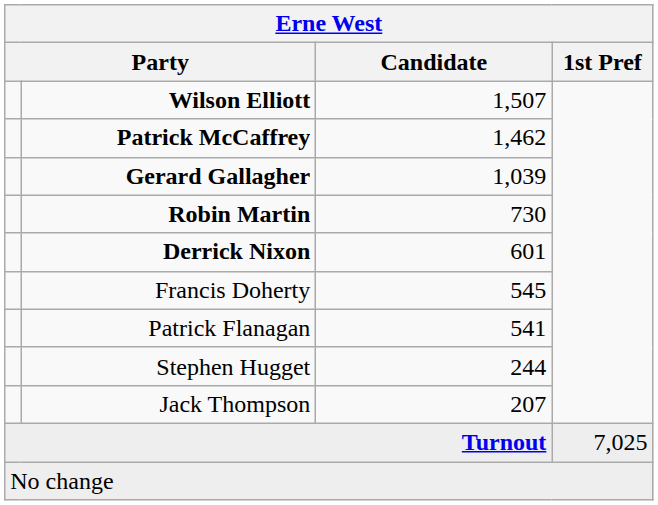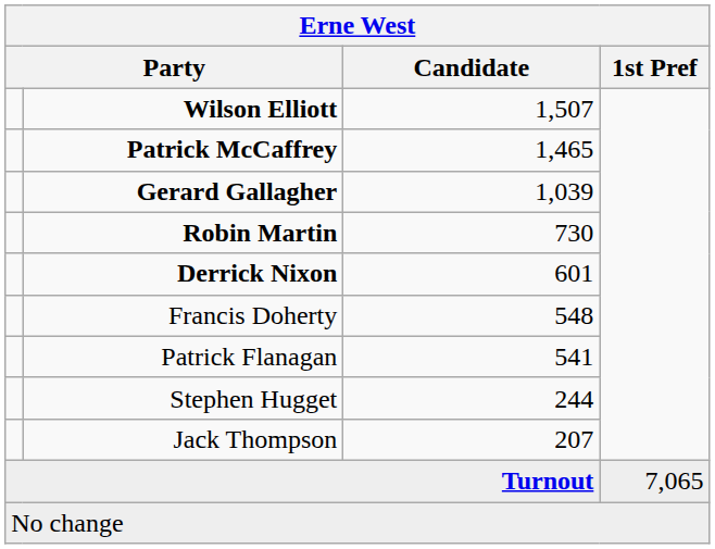Patrick McCaffrey | Candidate: 1,462 -> 1,465
Francis Doherty | Candidate: 545 -> 548
Turnout | 1st Pref: 7,025 -> 7,065
